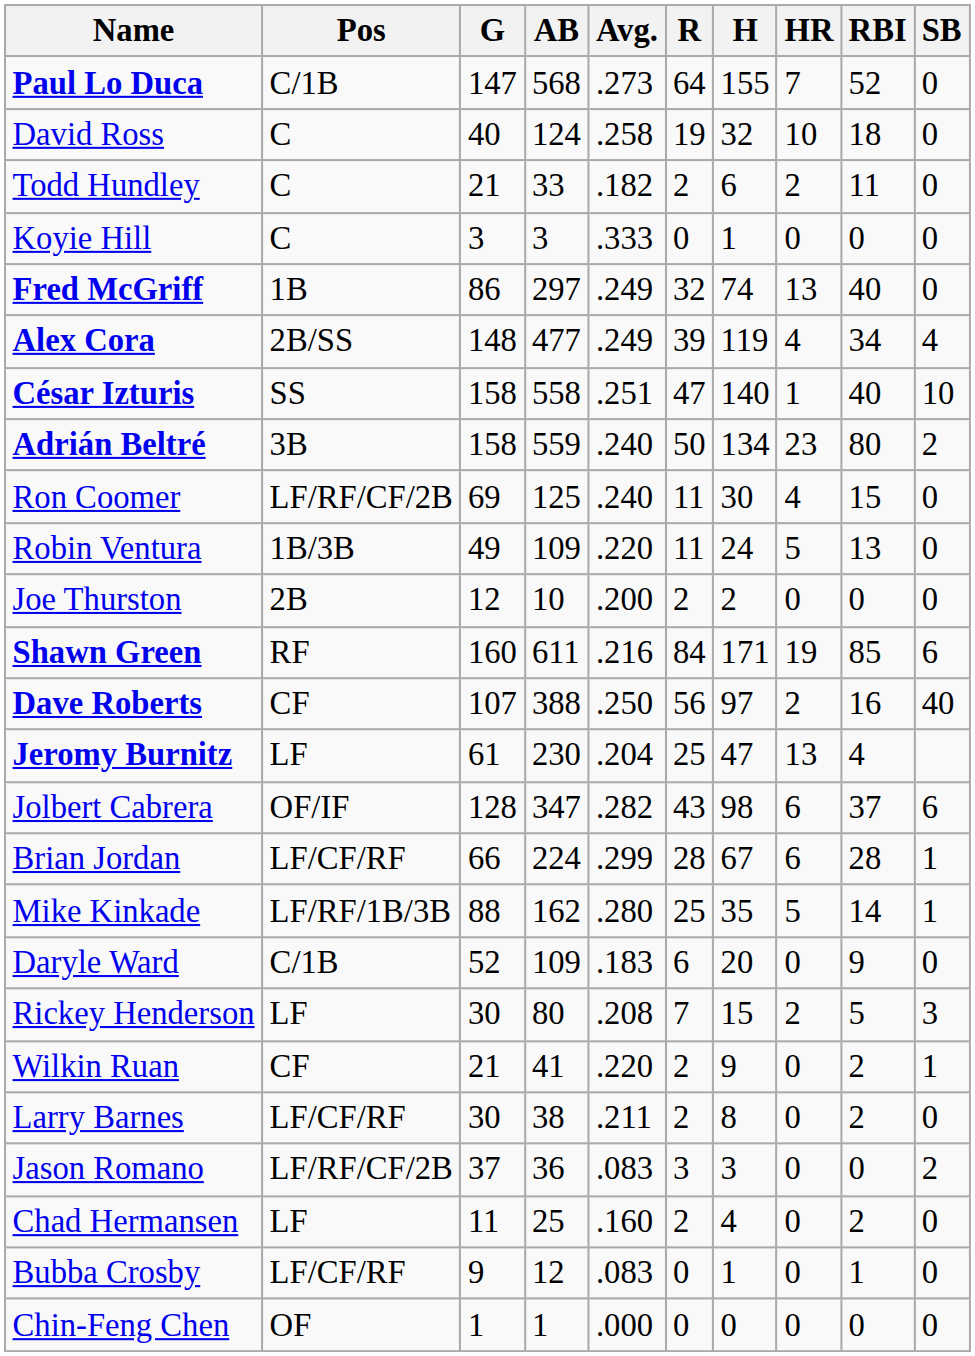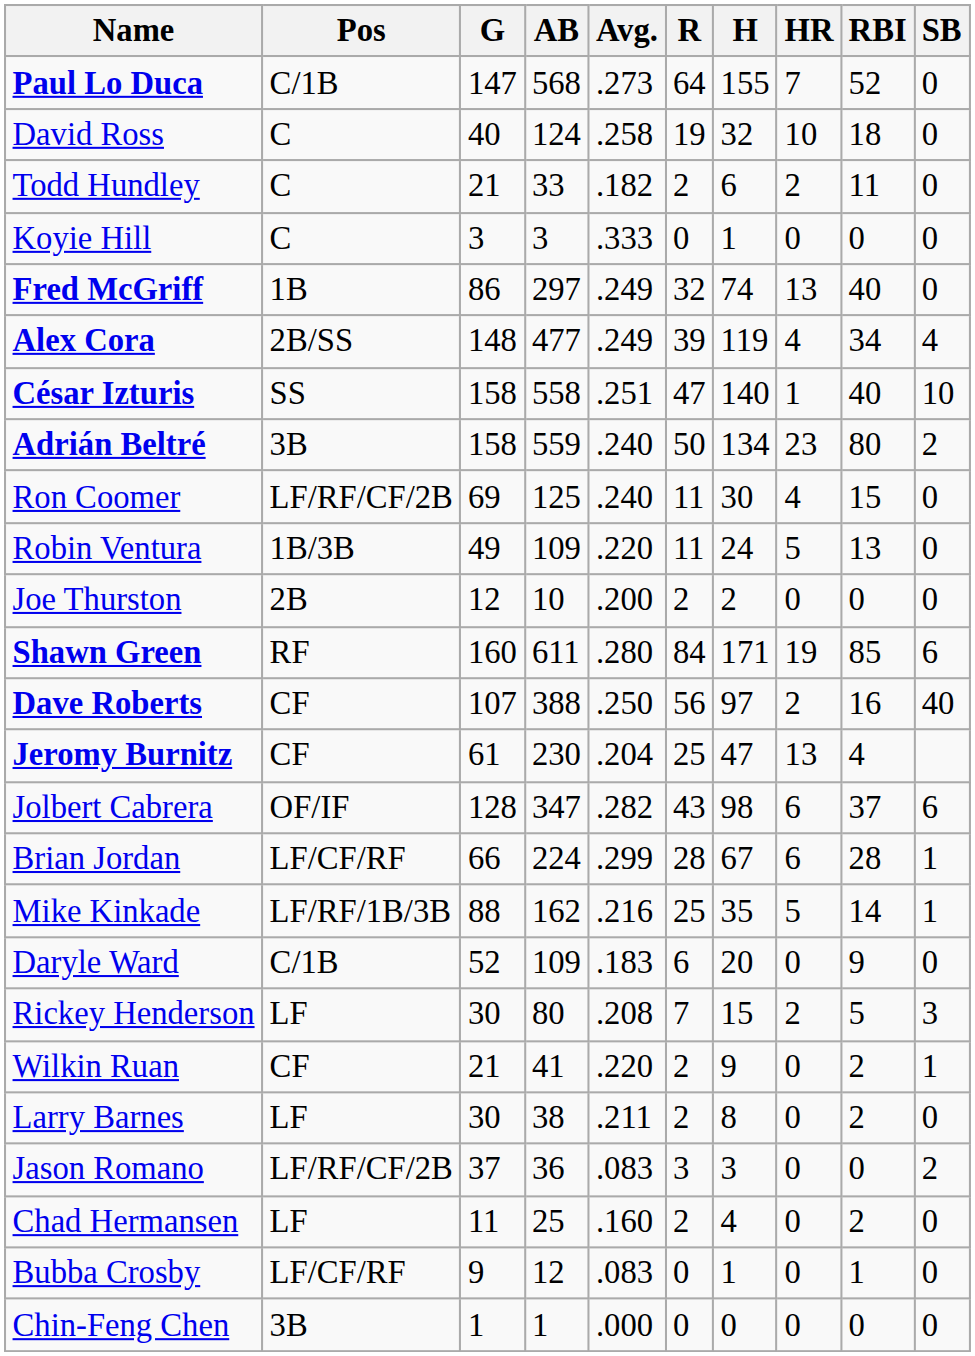Shawn Green | Avg.: .216 -> .280
Jeromy Burnitz | Pos: LF -> CF
Mike Kinkade | Avg.: .280 -> .216
Larry Barnes | Pos: LF/CF/RF -> LF
Chin-Feng Chen | Pos: OF -> 3B
